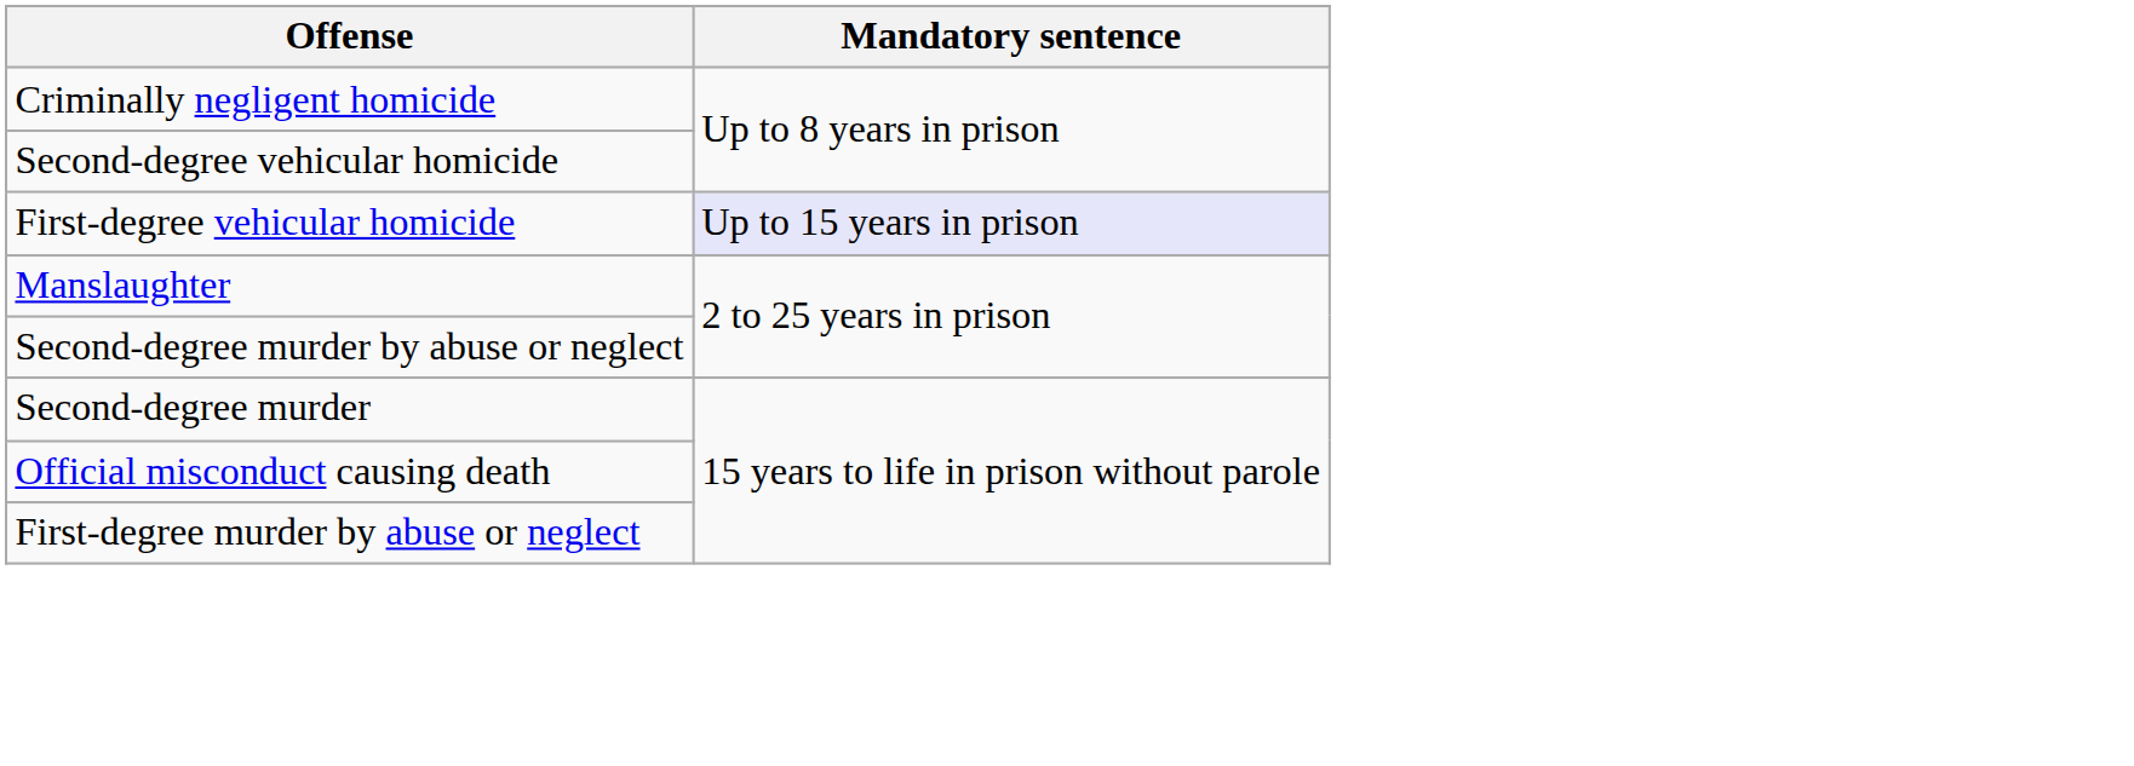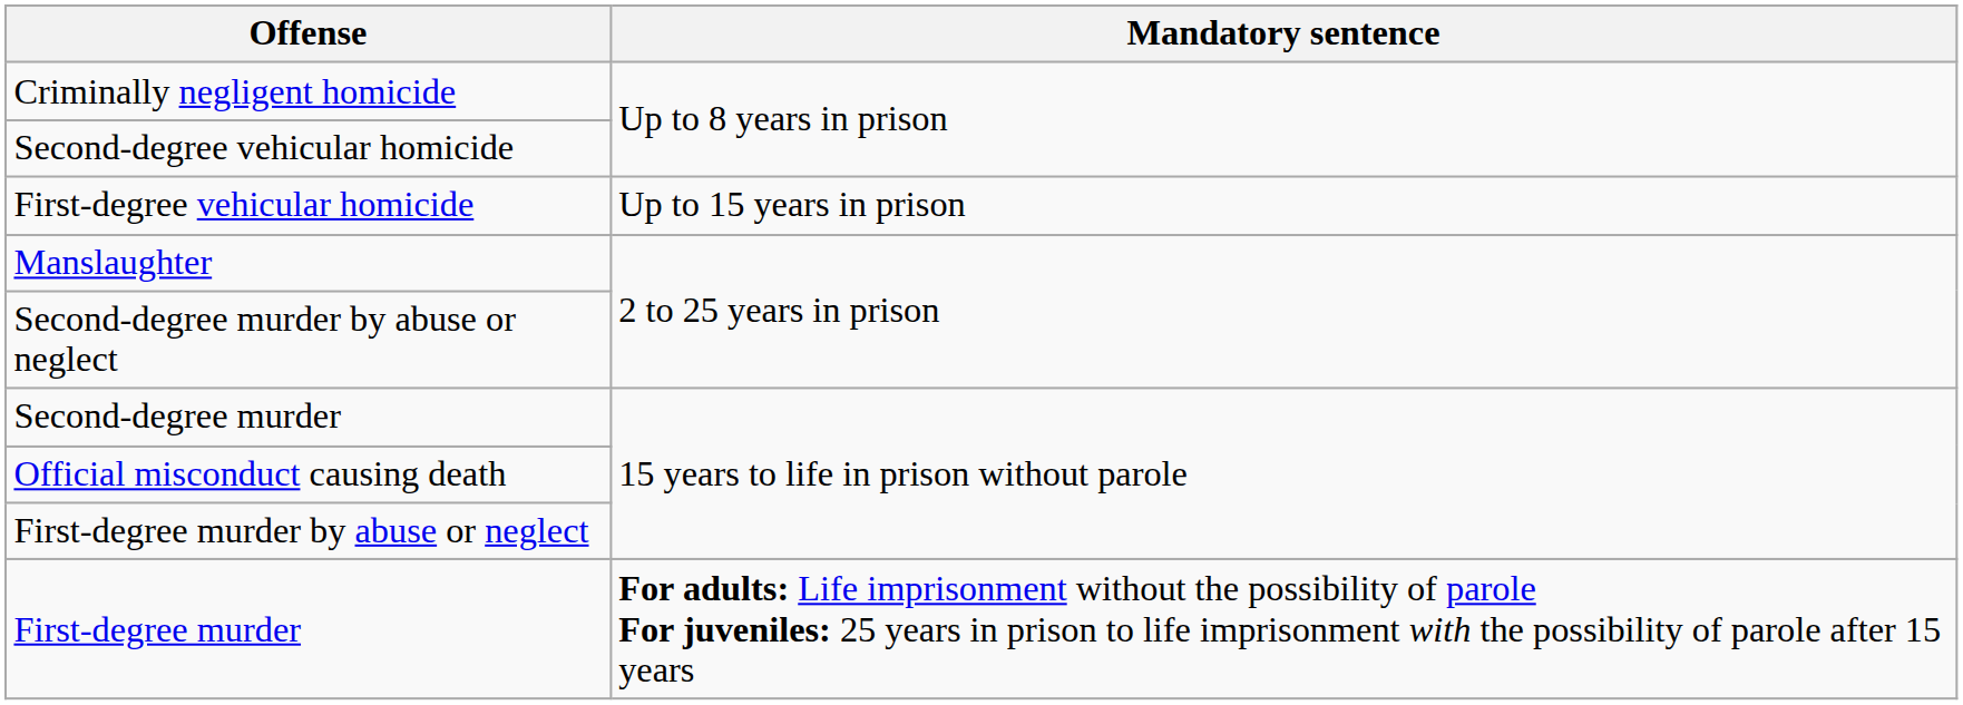First-degree vehicular homicide | Mandatory sentence: lavender background -> no background
+ row: First-degree murder | For adults: Life imprisonment without the possibility of parole For juveniles: 25 years in prison to life imprisonment with the possibility of parole after 15 years
